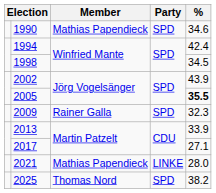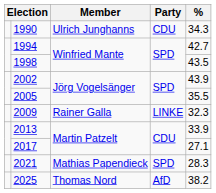1990 | Member: Mathias Papendieck -> Ulrich Junghanns
1990 | Party: SPD -> CDU
1990 | %: 34.6 -> 34.3
1994 | %: 42.4 -> 42.7
1998 | %: 34.5 -> 43.5
2005 | %: bold -> normal
2009 | Party: SPD -> LINKE
2021 | Party: LINKE -> SPD
2021 | %: 28.0 -> 28.3
2025 | Party: SPD -> AfD
